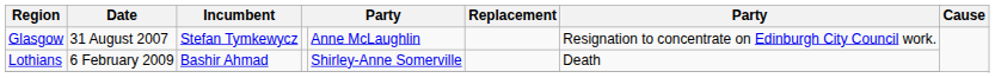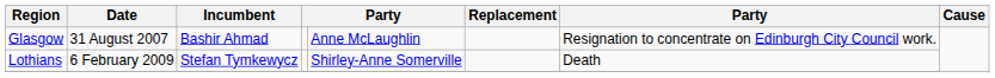Glasgow | Incumbent: Stefan Tymkewycz -> Bashir Ahmad
Lothians | Incumbent: Bashir Ahmad -> Stefan Tymkewycz
